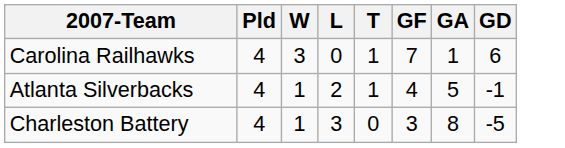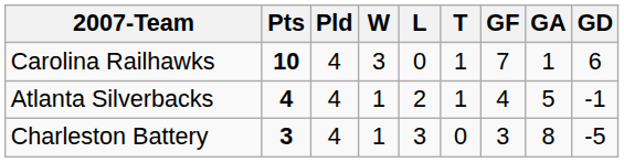+ column: Pts | 10 | 4 | 3
